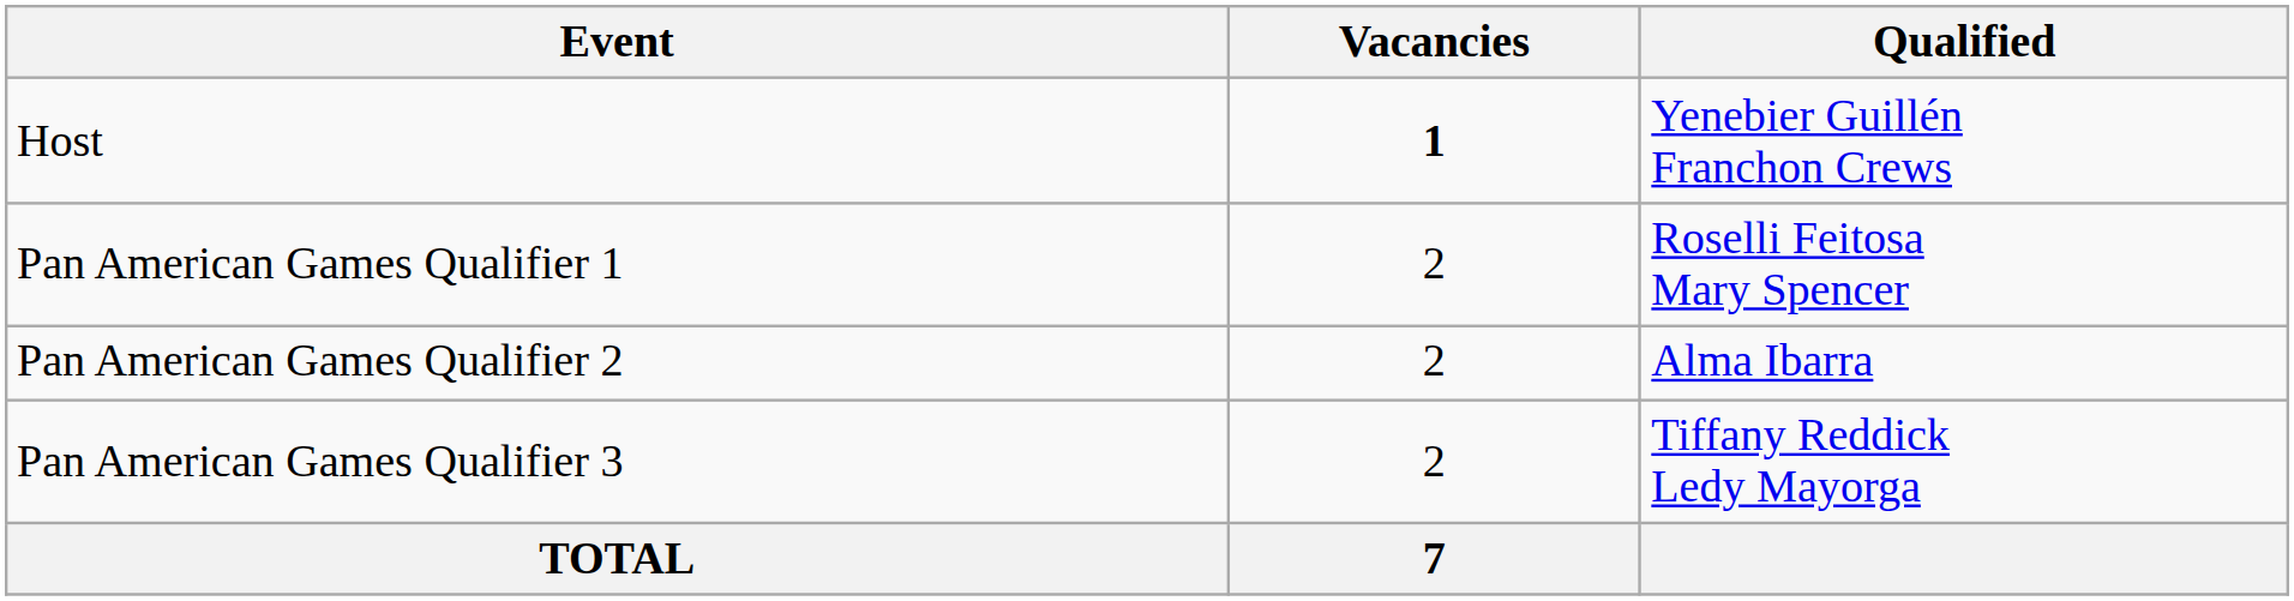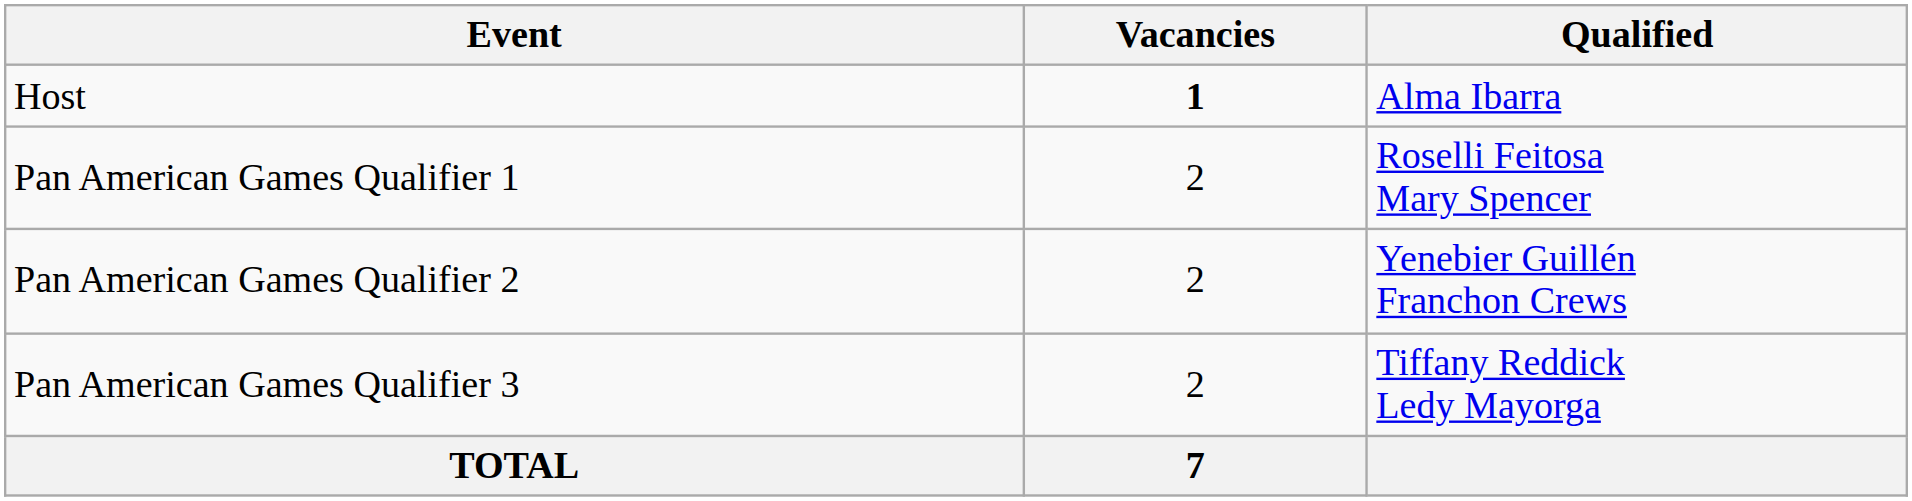Host | Qualified: Yenebier Guillén Franchon Crews -> Alma Ibarra
Pan American Games Qualifier 2 | Qualified: Alma Ibarra -> Yenebier Guillén Franchon Crews
